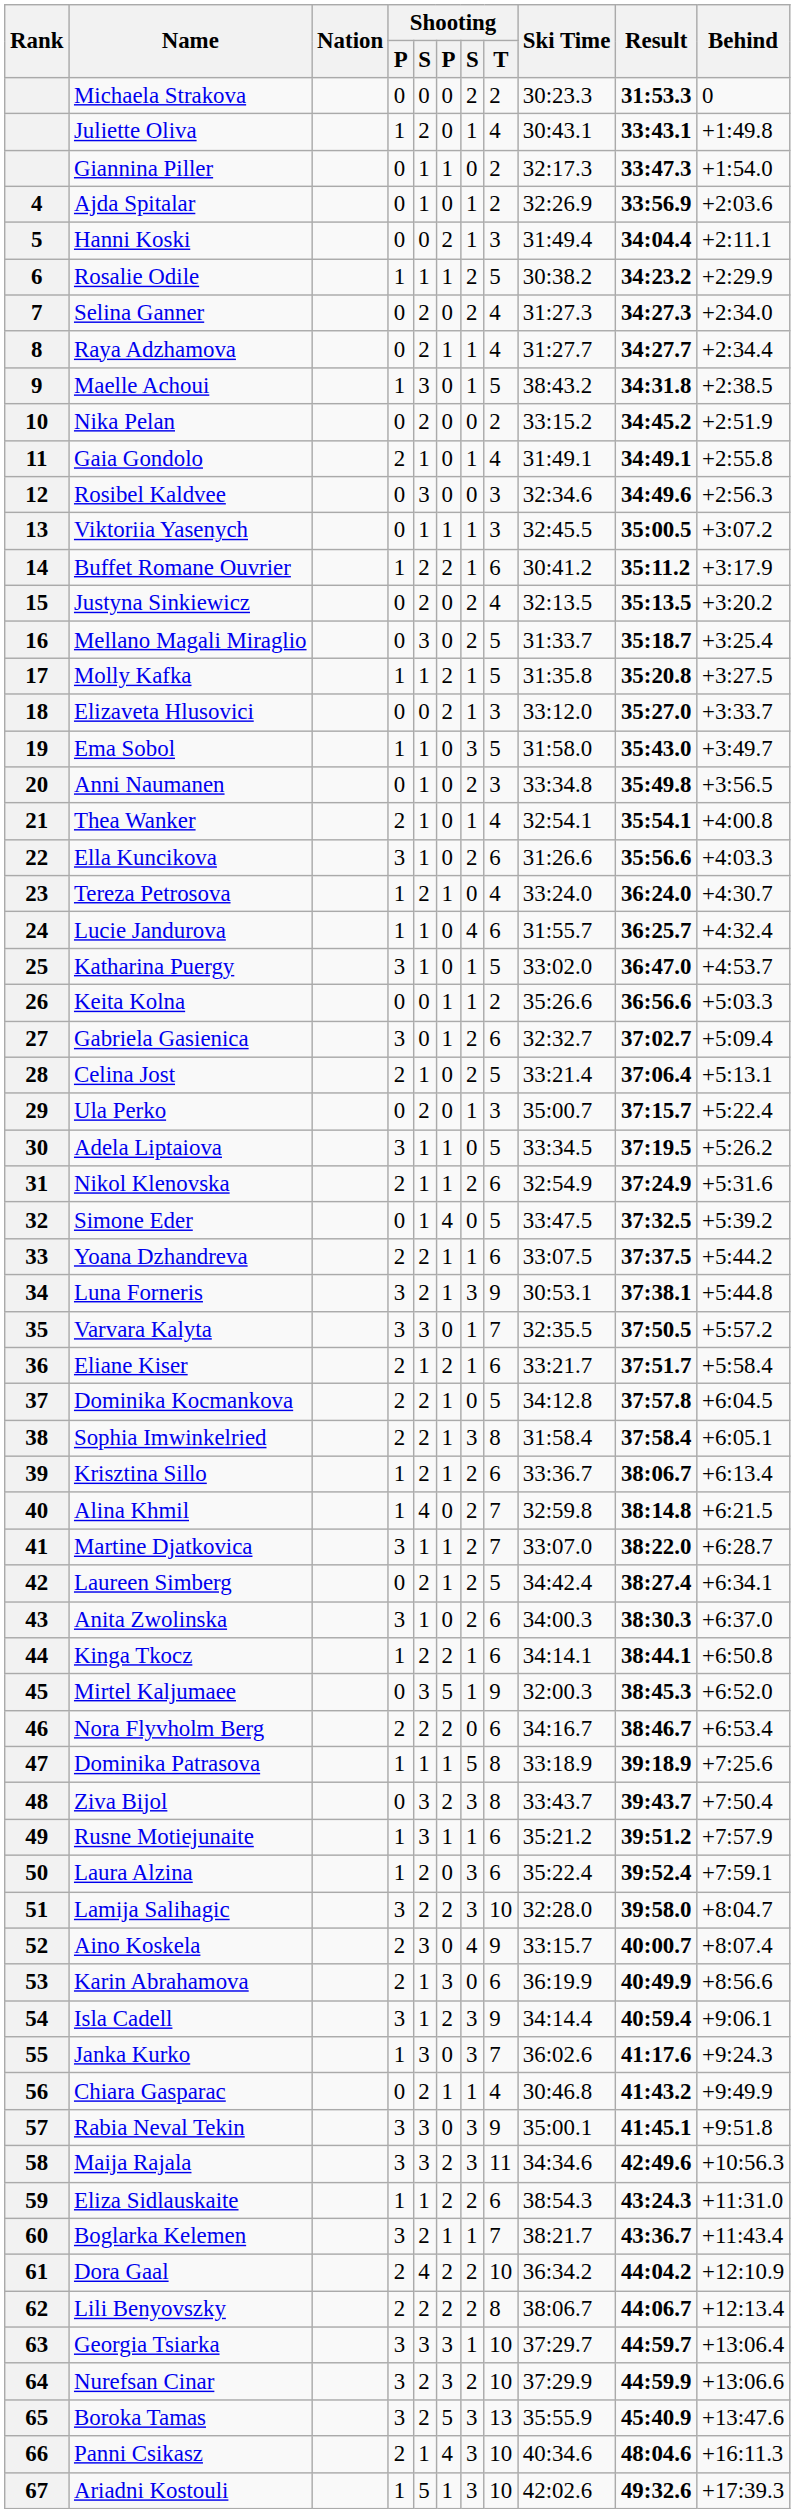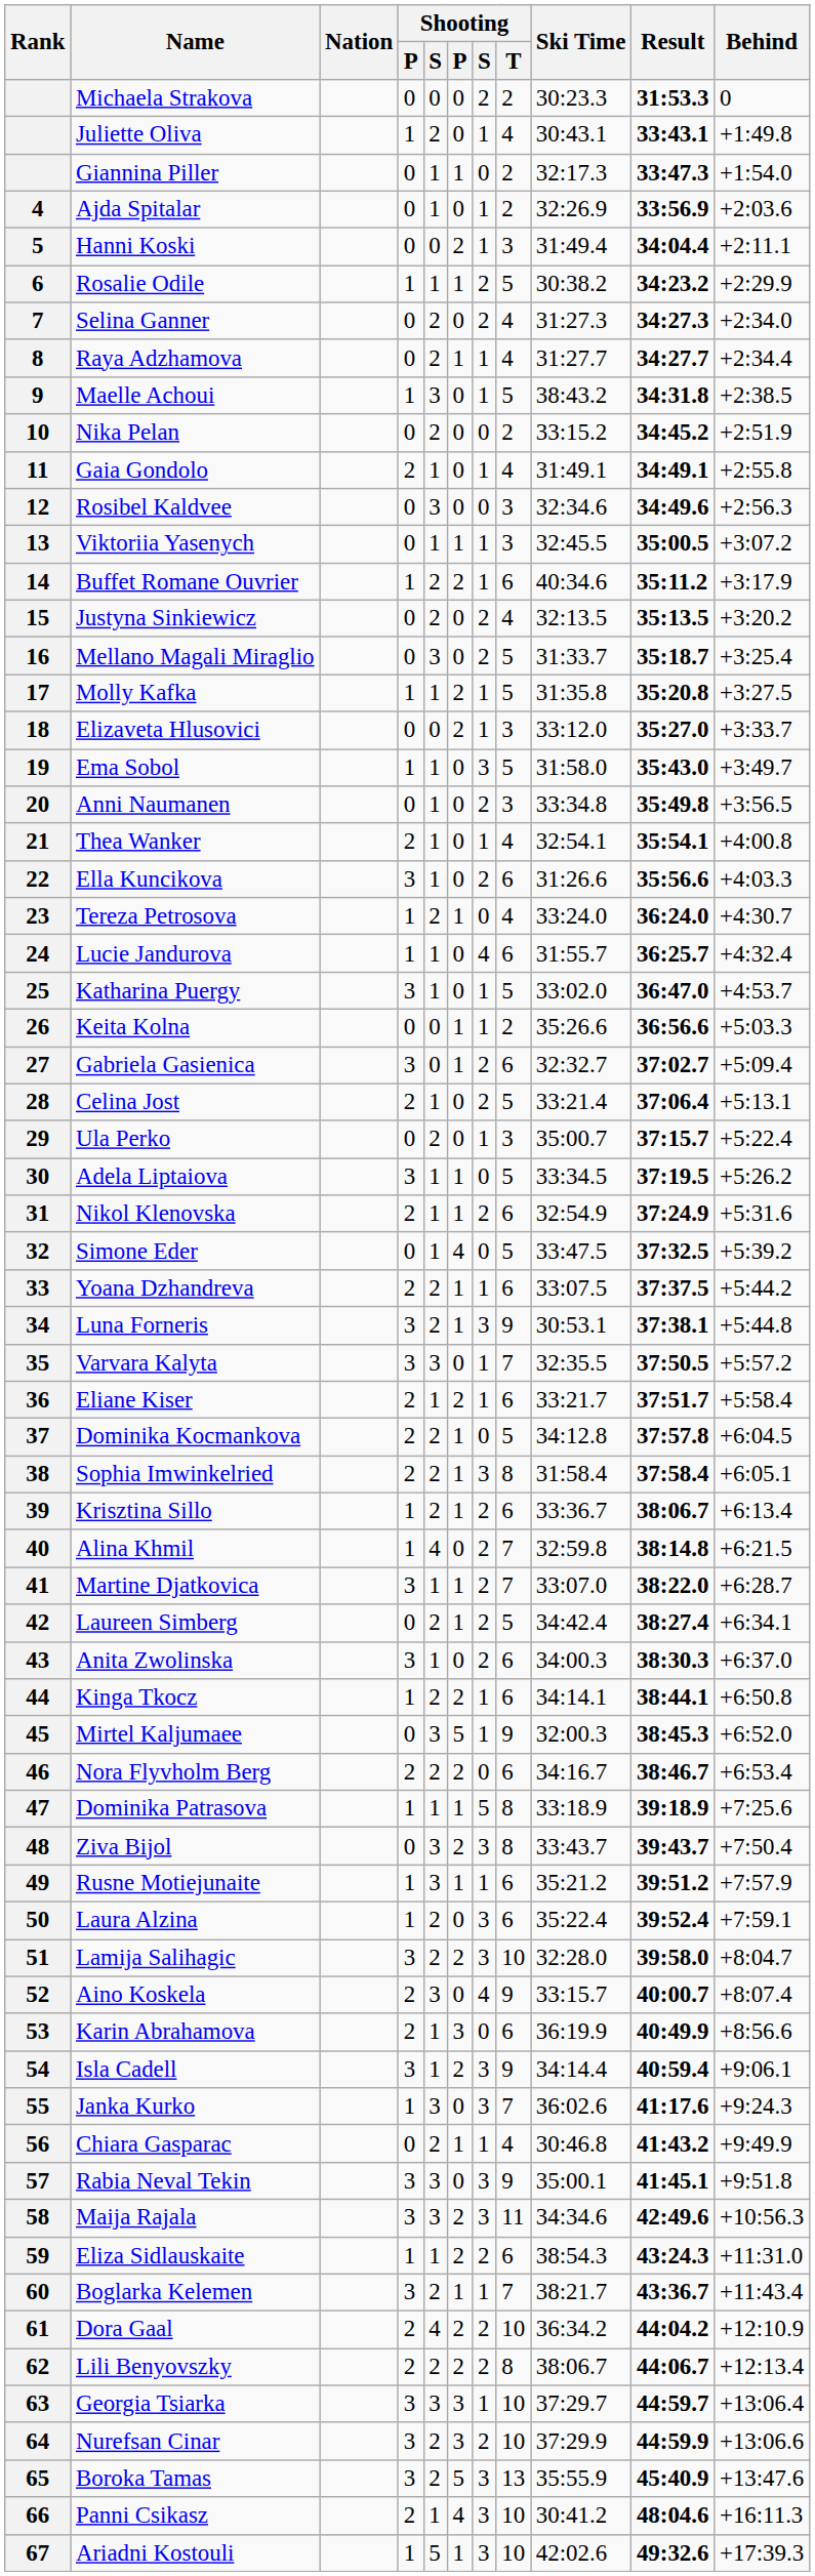Buffet Romane Ouvrier | Ski Time: 30:41.2 -> 40:34.6
Panni Csikasz | Ski Time: 40:34.6 -> 30:41.2
